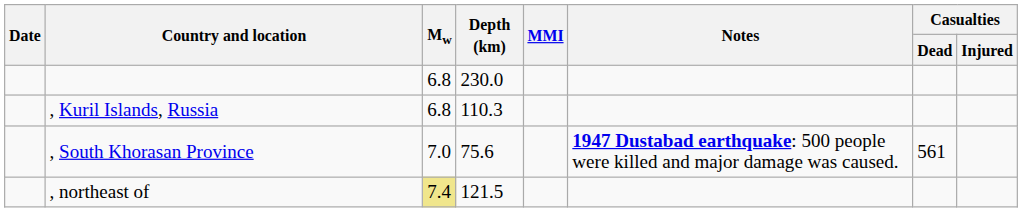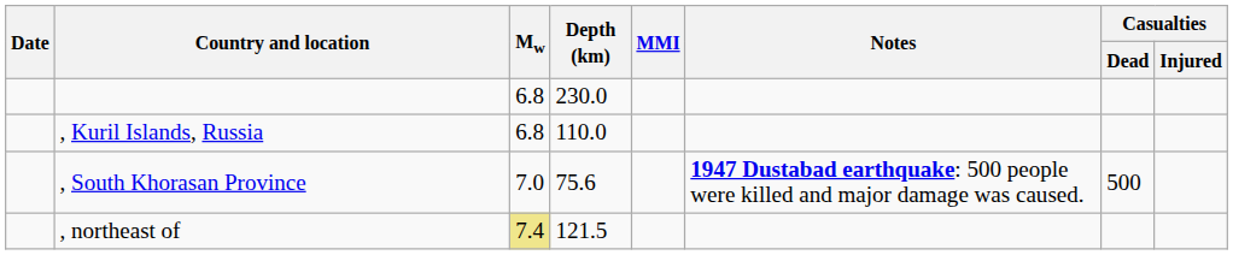, Kuril Islands, Russia | Depth (km): 110.3 -> 110.0
, South Khorasan Province | Casualties / Dead: 561 -> 500
